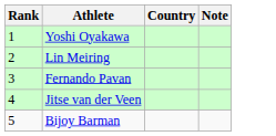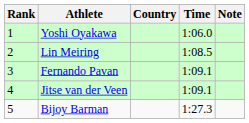+ column: Time | 1:06.0 | 1:08.5 | 1:09.1 | 1:09.1 | 1:27.3
